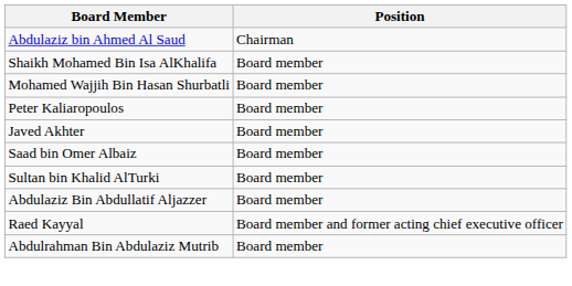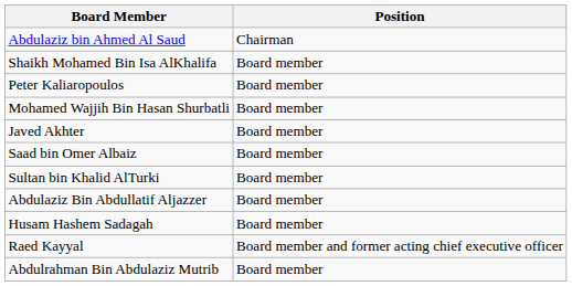rows swapped: Mohamed Wajjih Bin Hasan Shurbatli <-> Peter Kaliaropoulos
+ row: Husam Hashem Sadagah | Board member
